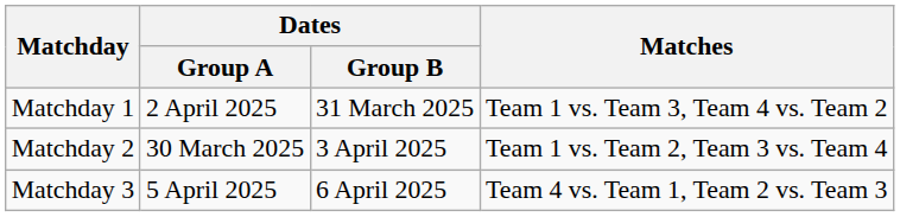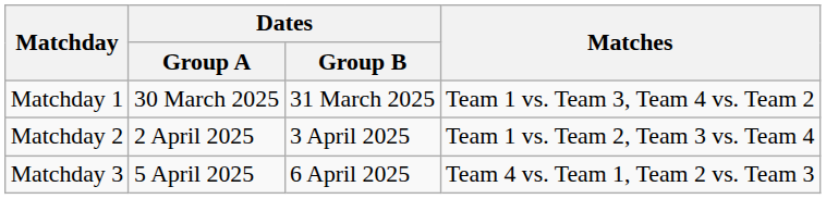Matchday 1 | Dates / Group A: 2 April 2025 -> 30 March 2025
Matchday 2 | Dates / Group A: 30 March 2025 -> 2 April 2025
